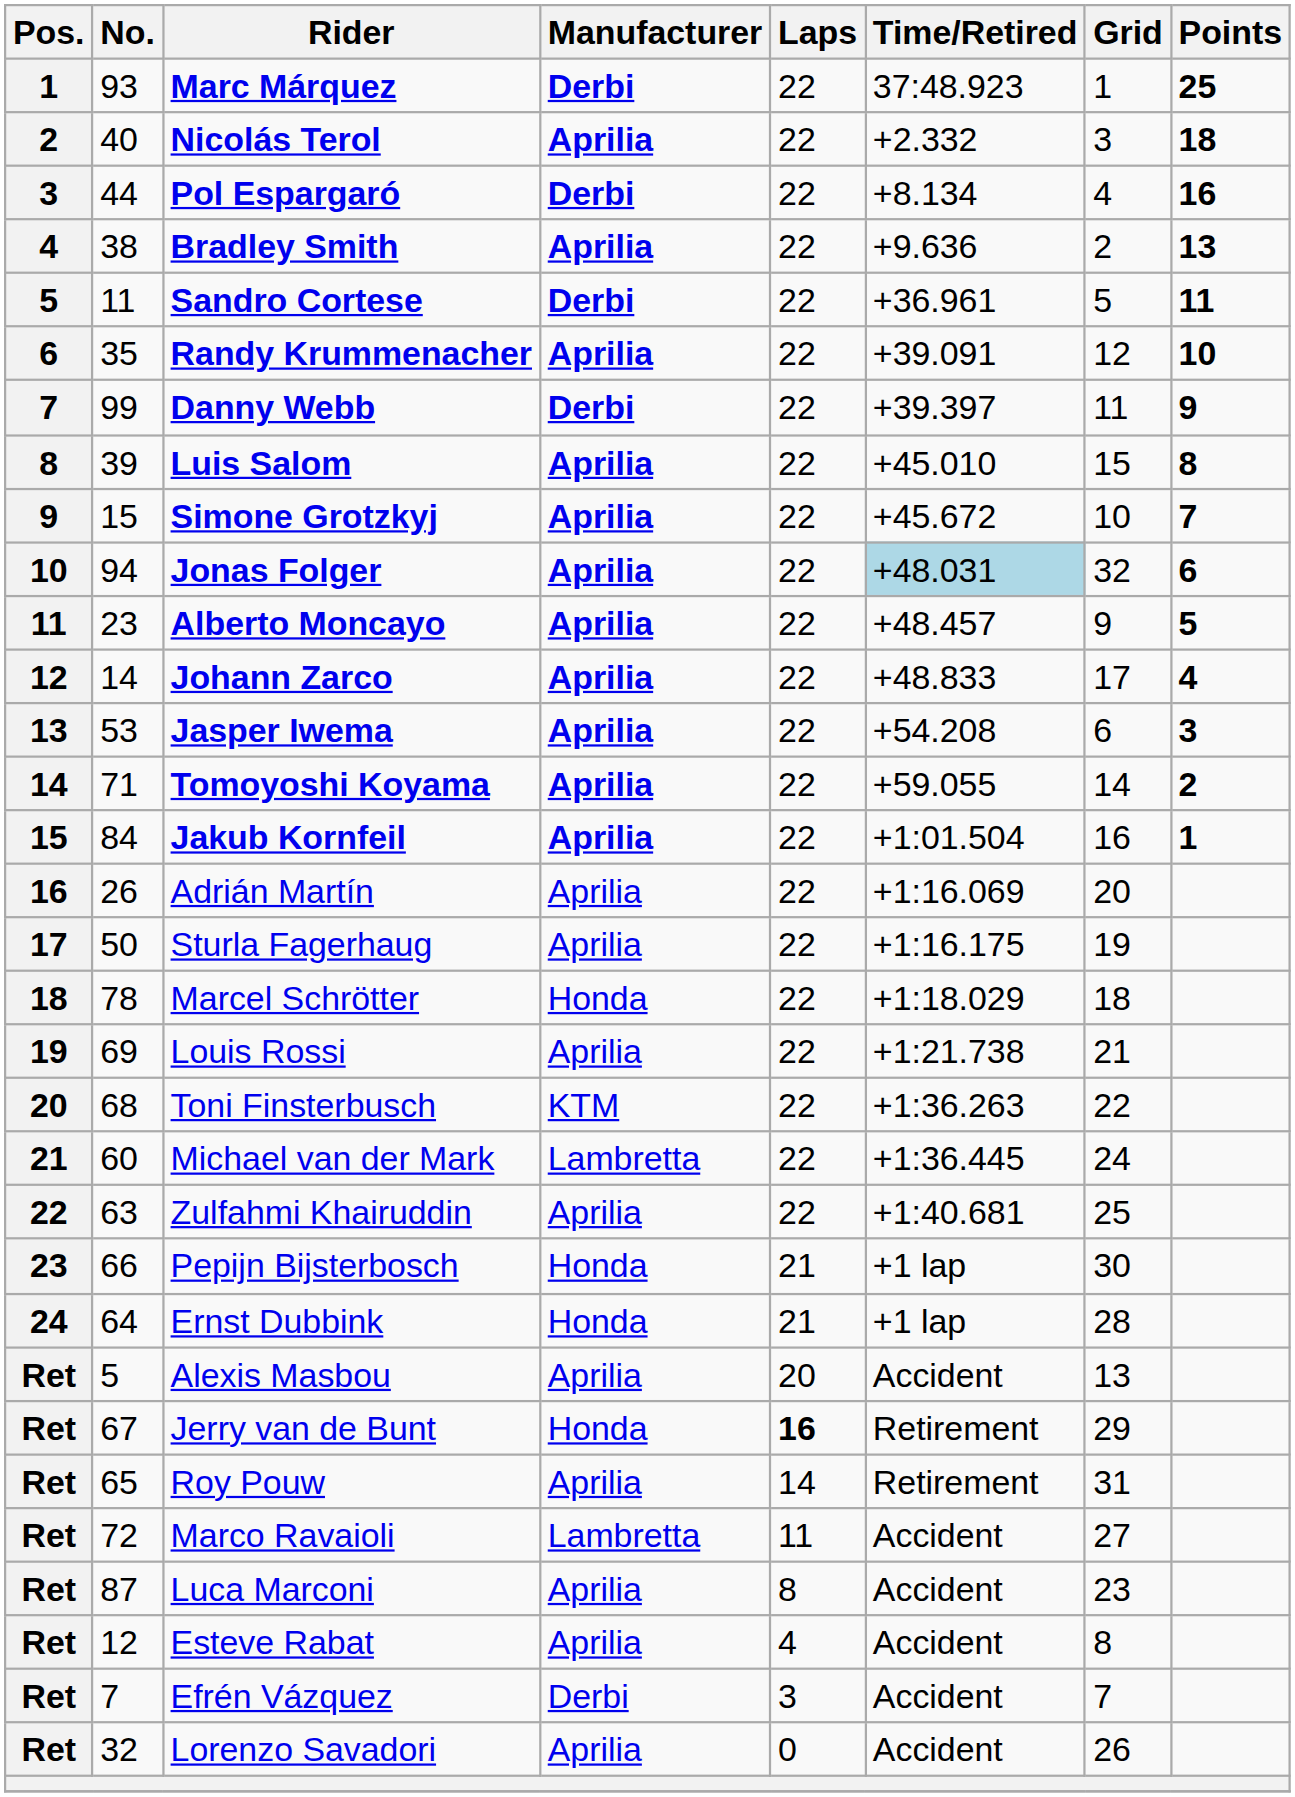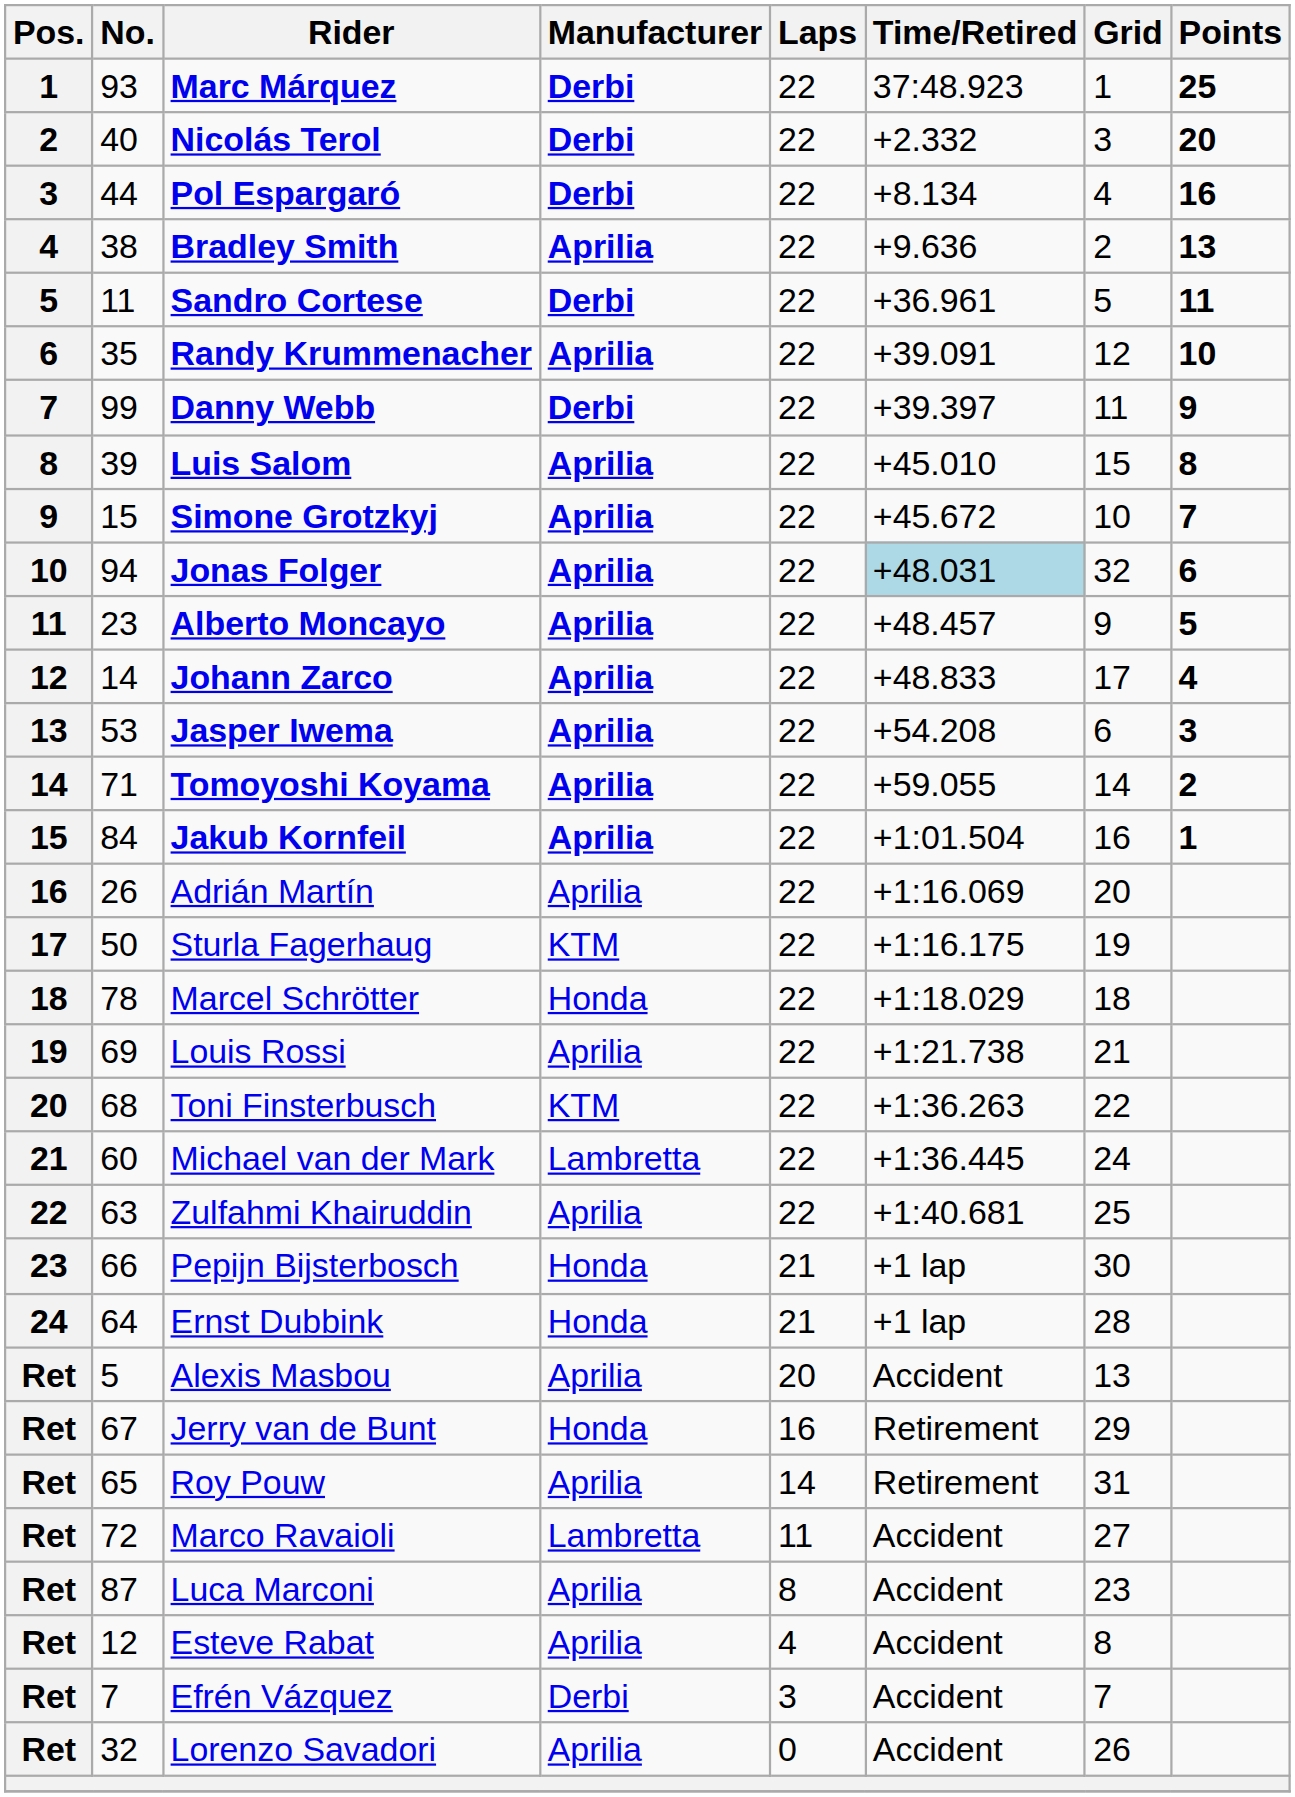Nicolás Terol | Manufacturer: Aprilia -> Derbi
Nicolás Terol | Points: 18 -> 20
Sturla Fagerhaug | Manufacturer: Aprilia -> KTM
Jerry van de Bunt | Laps: bold -> normal
